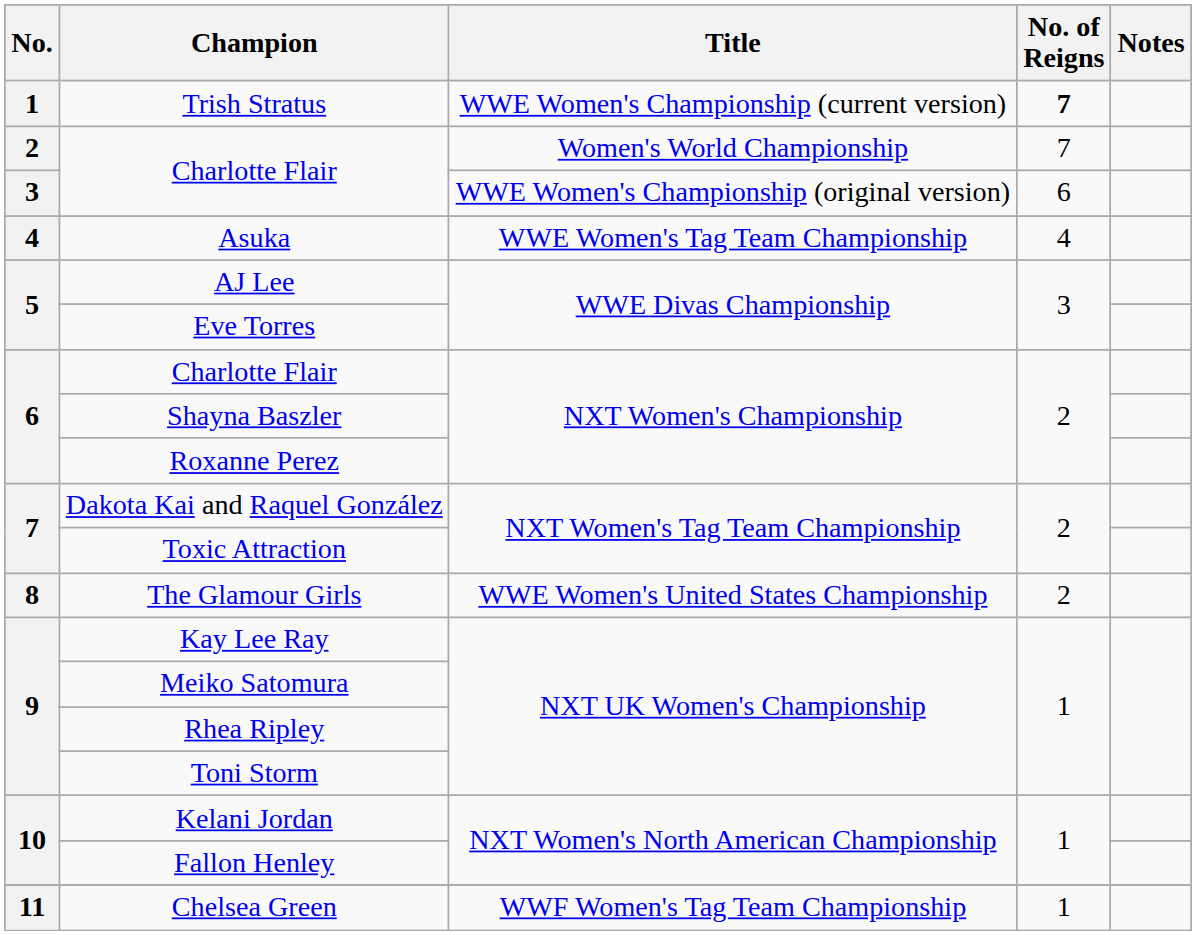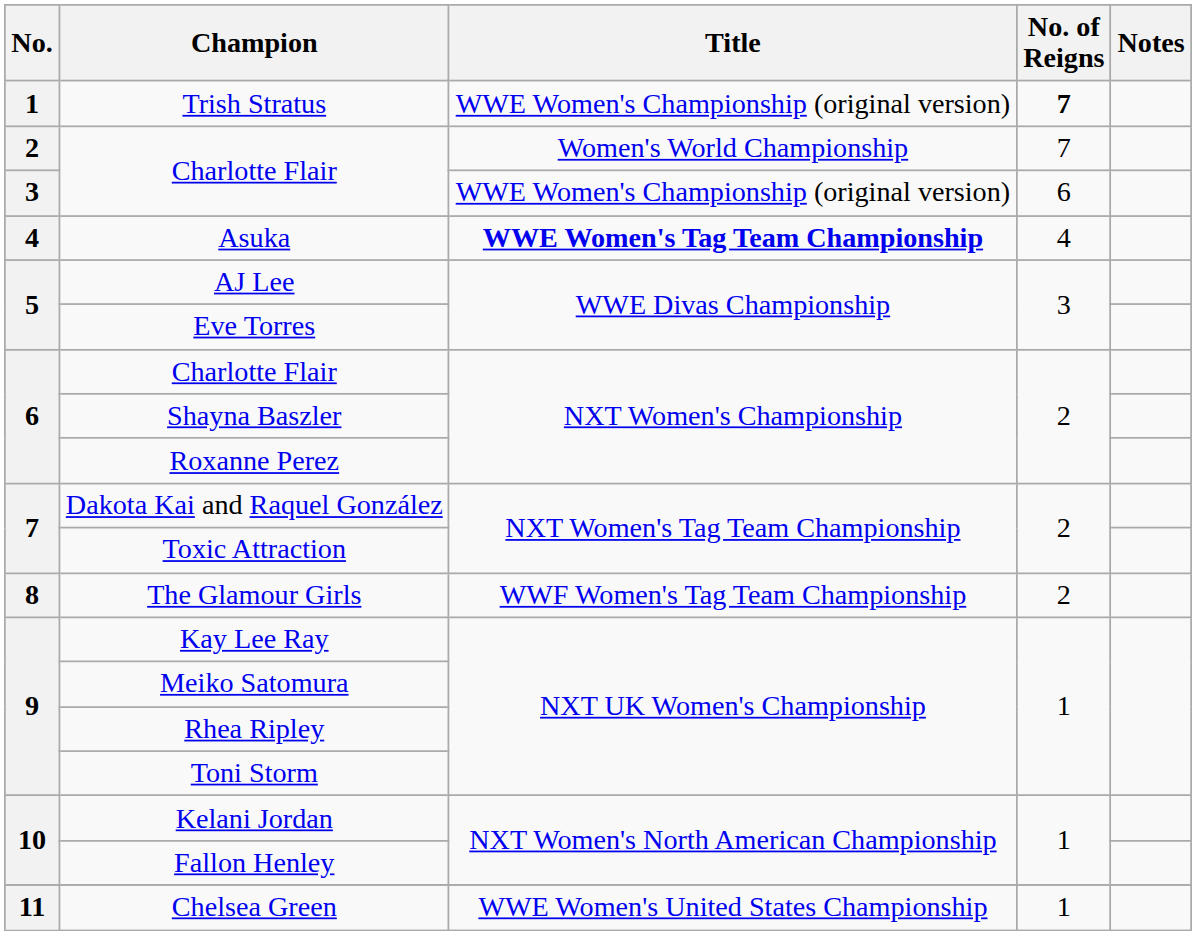Trish Stratus | Title: WWE Women's Championship (current version) -> WWE Women's Championship (original version)
Asuka | Title: normal -> bold
The Glamour Girls | Title: WWE Women's United States Championship -> WWF Women's Tag Team Championship
Chelsea Green | Title: WWF Women's Tag Team Championship -> WWE Women's United States Championship
